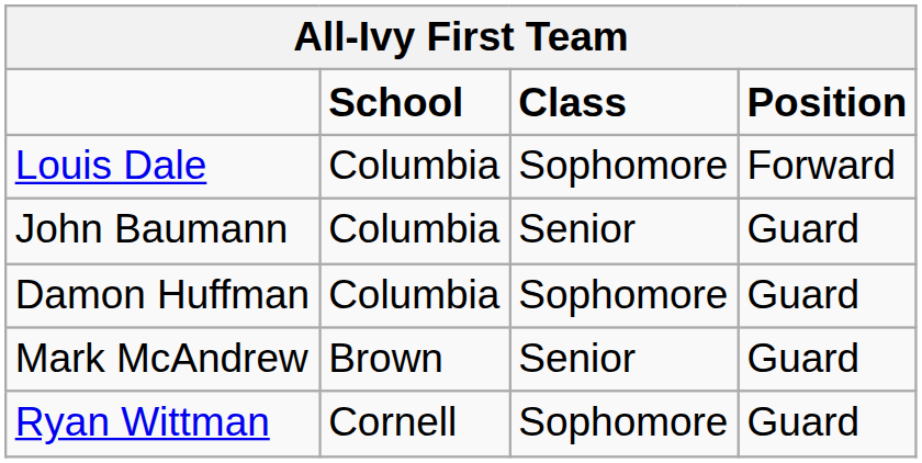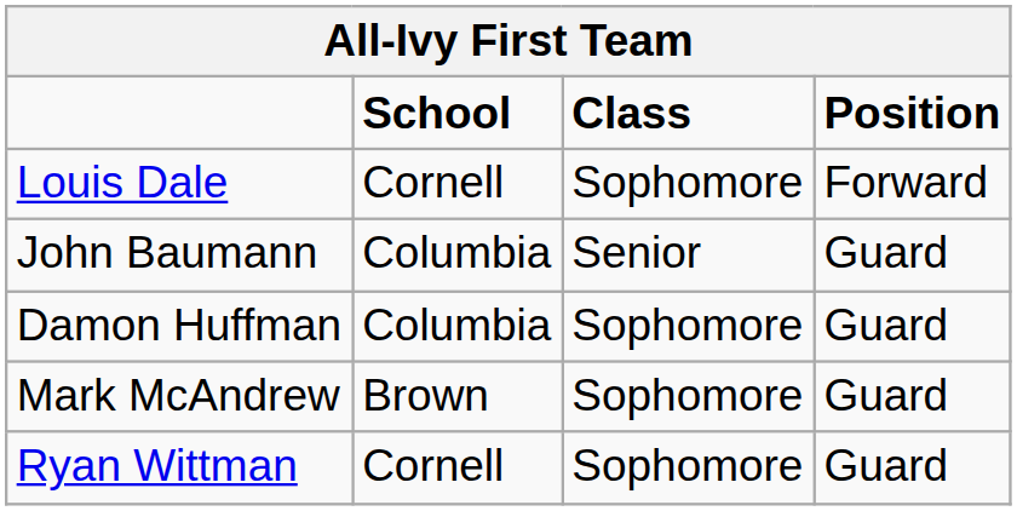Louis Dale | School: Columbia -> Cornell
Mark McAndrew | Class: Senior -> Sophomore
